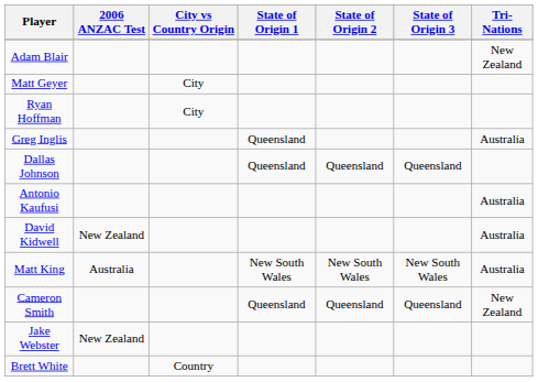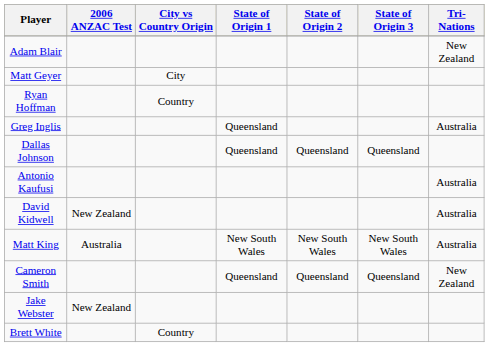Ryan Hoffman | City vs Country Origin: City -> Country
